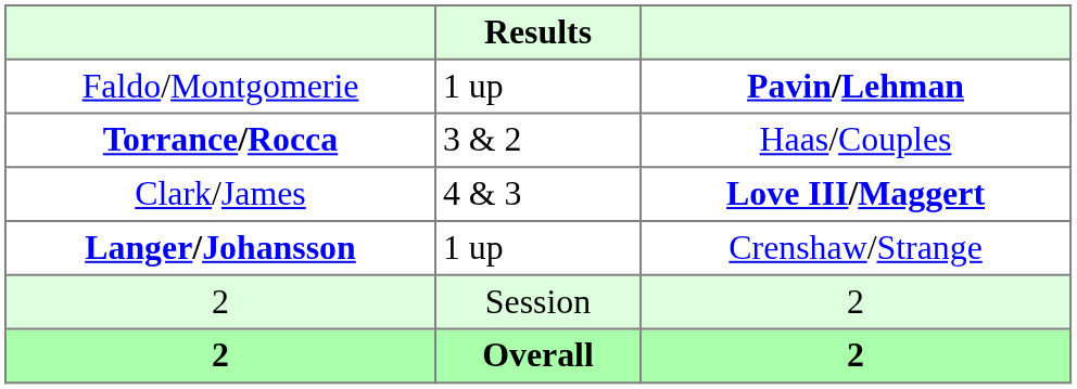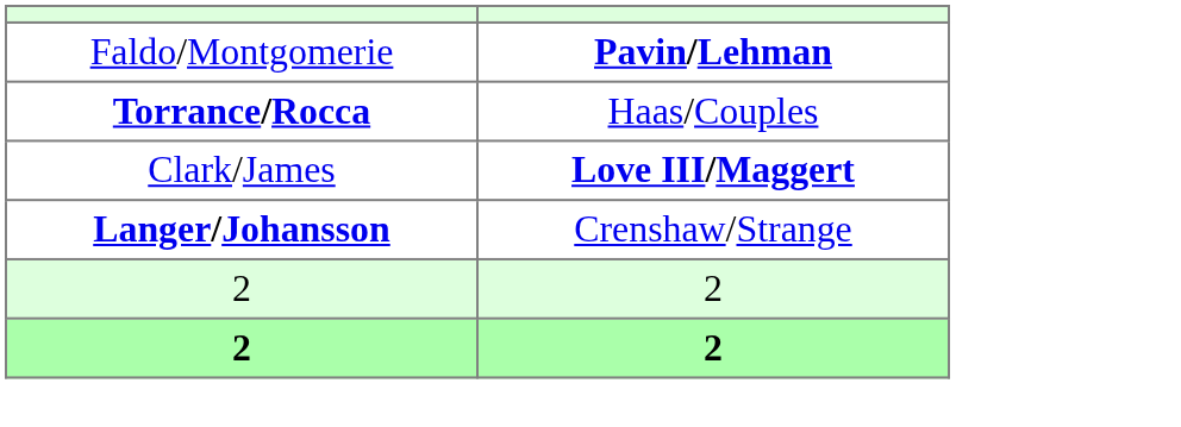- column: Results | 1 up | 3 & 2 | 4 & 3 | 1 up | Session | Overall
